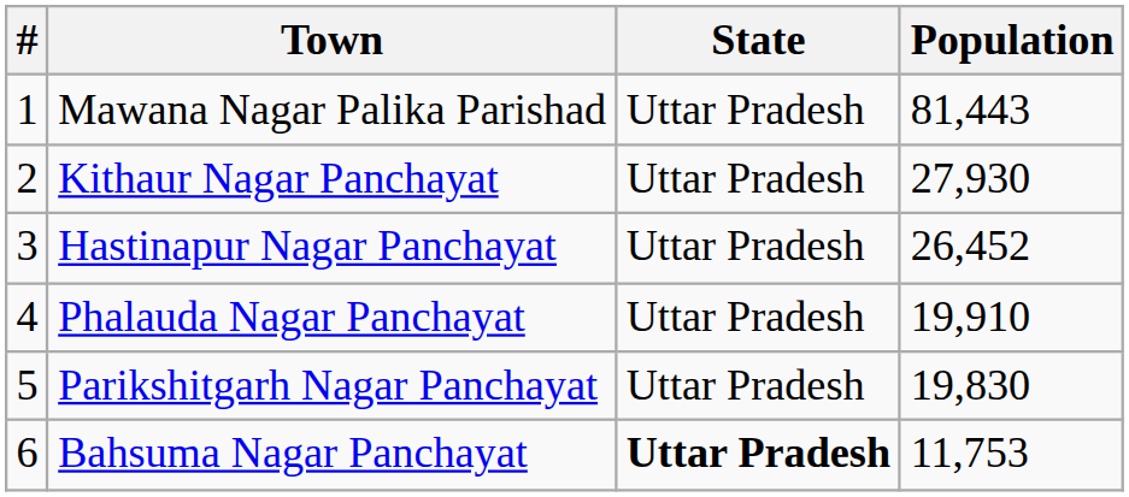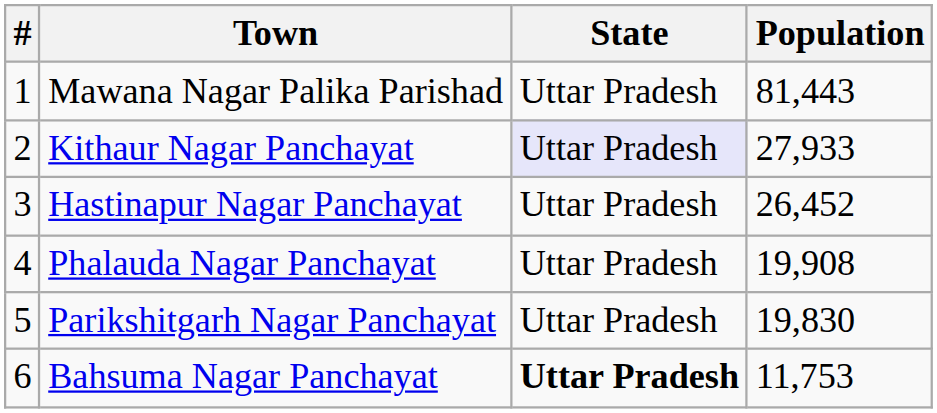Kithaur Nagar Panchayat | State: no background -> lavender background
Kithaur Nagar Panchayat | Population: 27,930 -> 27,933
Phalauda Nagar Panchayat | Population: 19,910 -> 19,908
